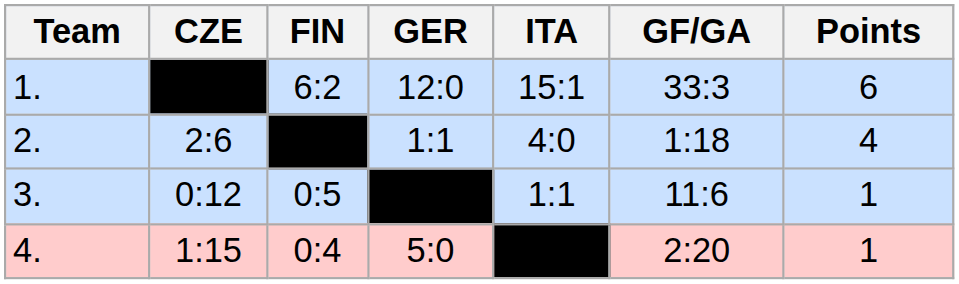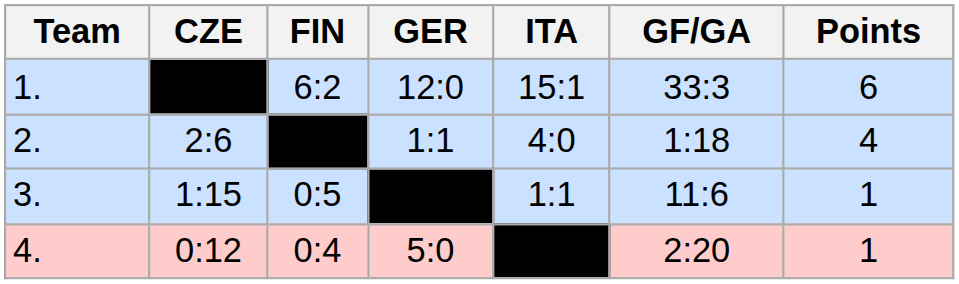3. | CZE: 0:12 -> 1:15
4. | CZE: 1:15 -> 0:12
